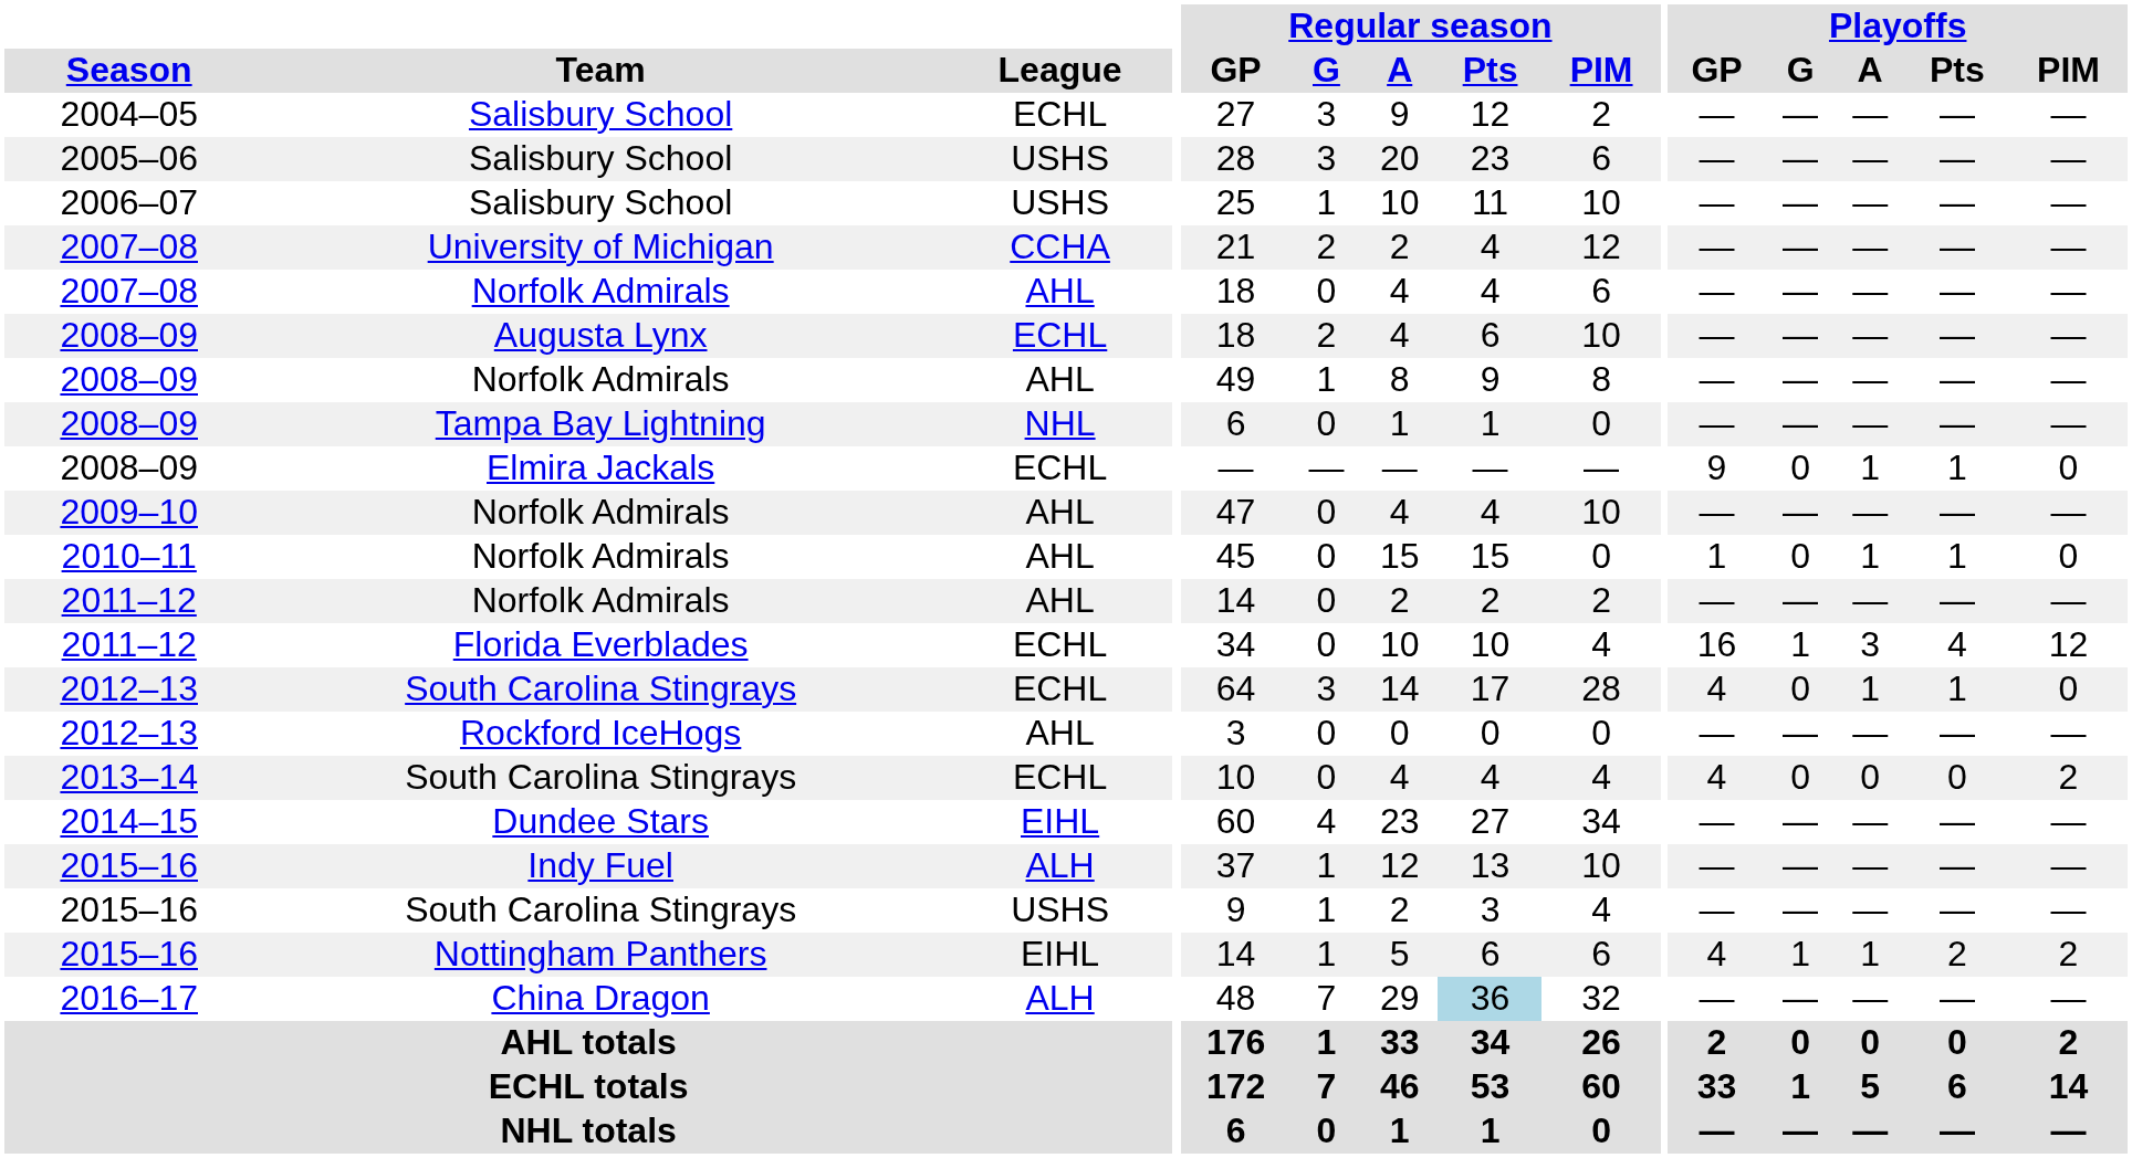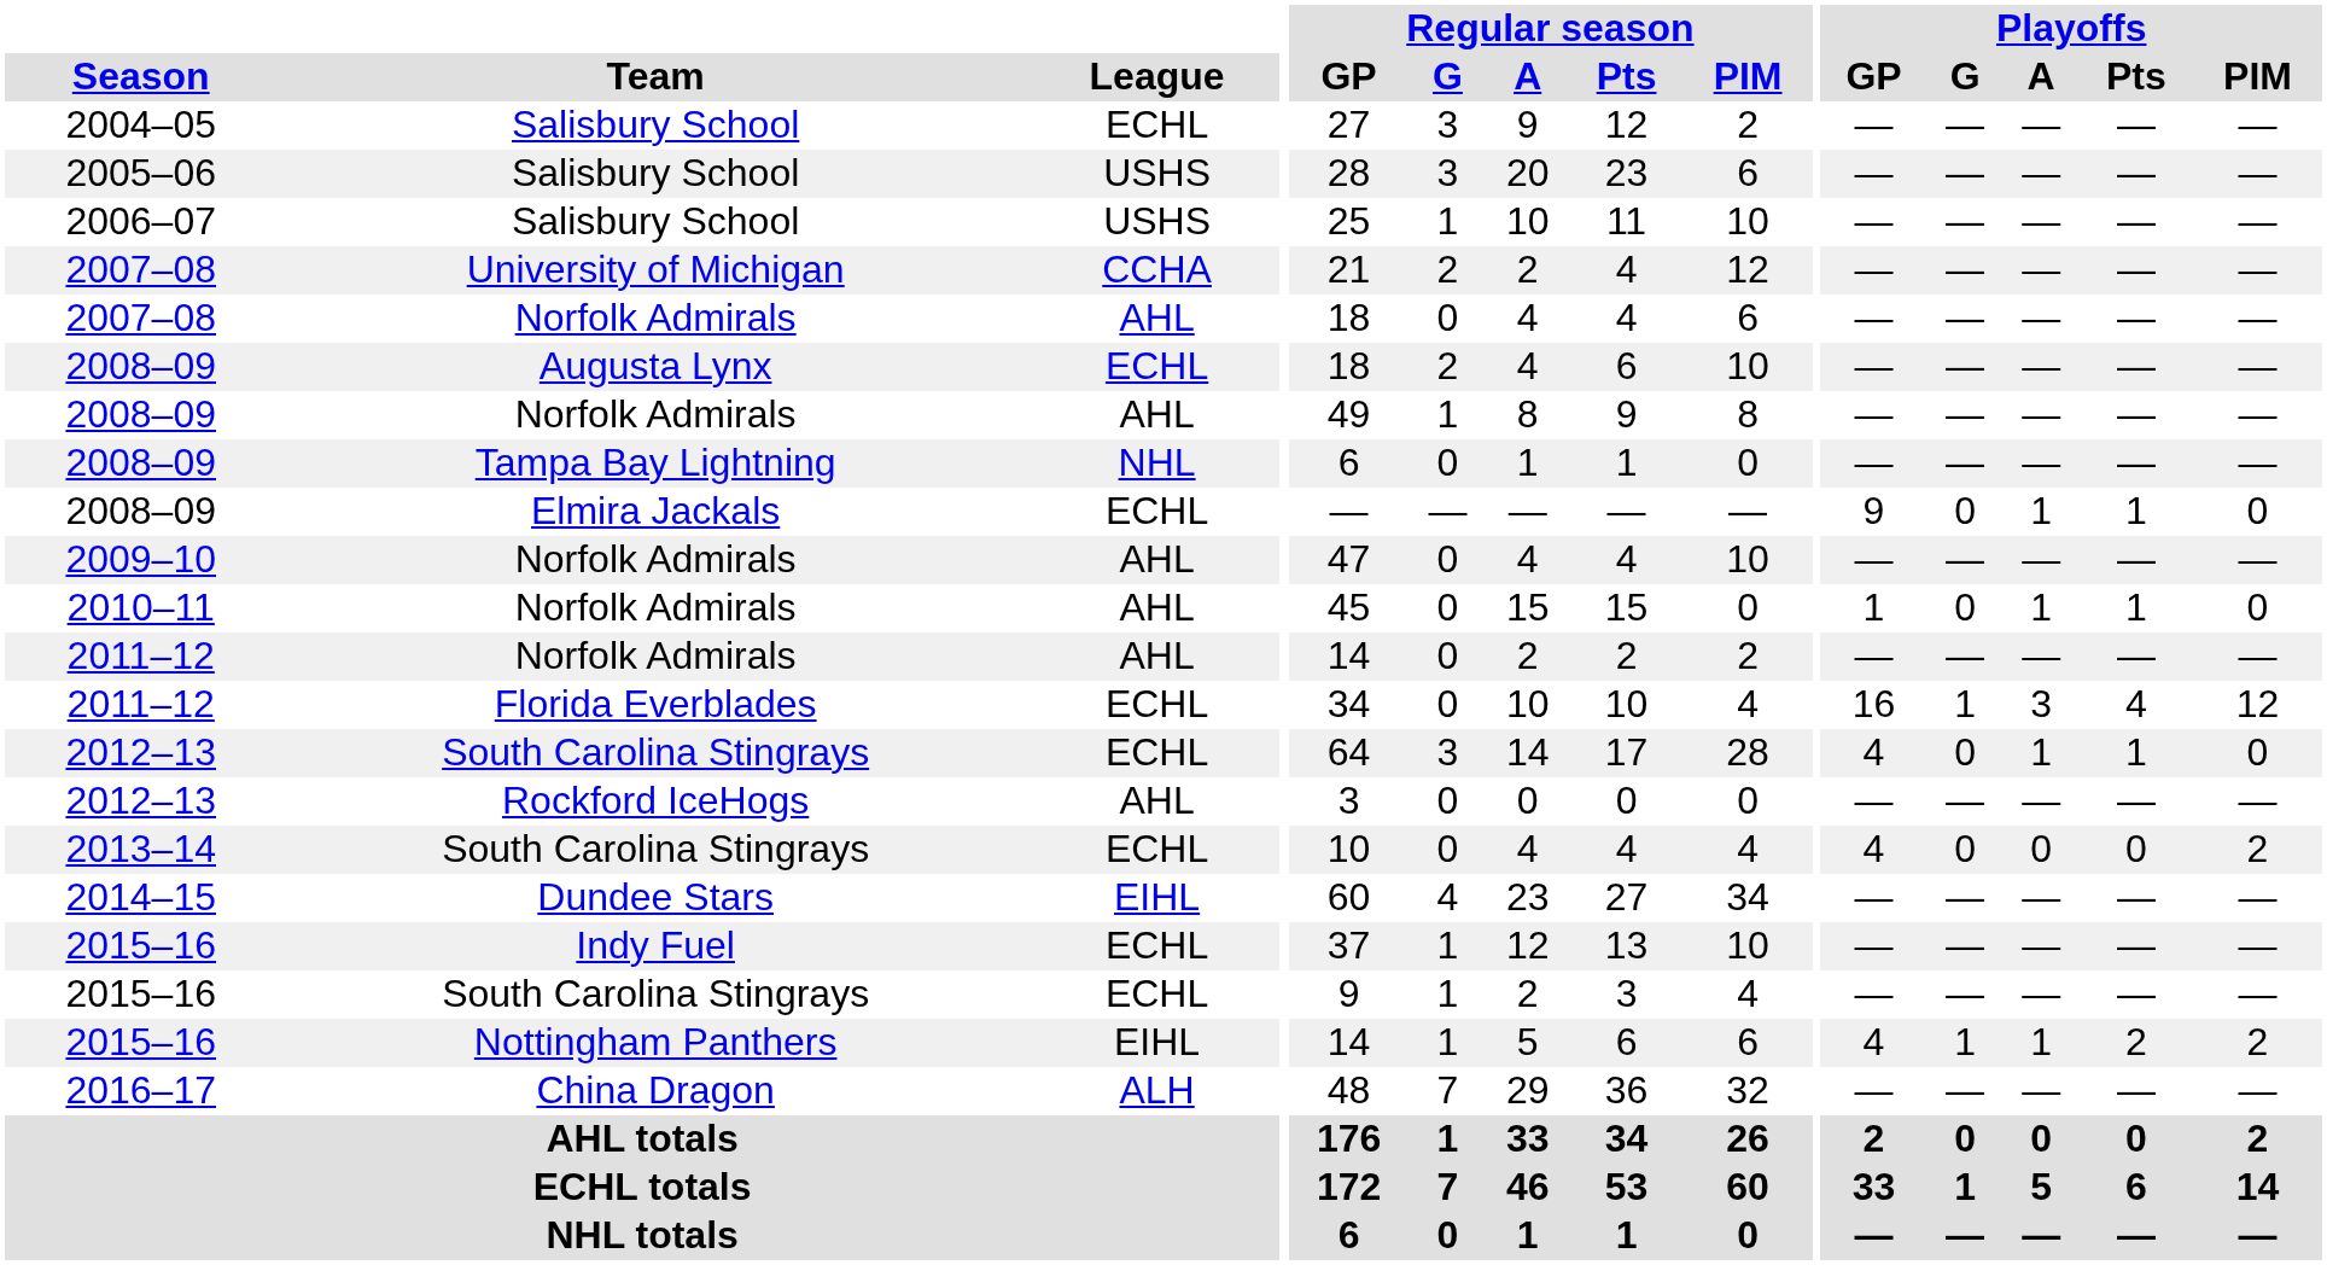2015–16 / Indy Fuel | League: ALH -> ECHL
2015–16 / South Carolina Stingrays | League: USHS -> ECHL
2016–17 | Regular season / Pts: lightblue background -> no background
